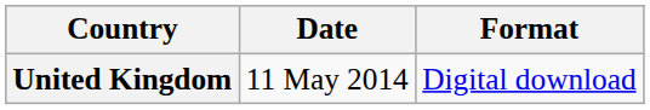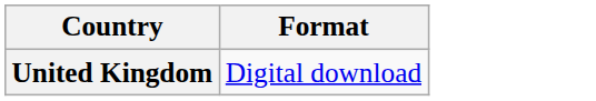- column: Date | 11 May 2014
